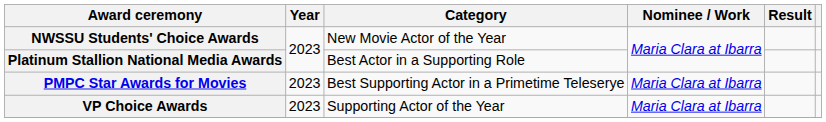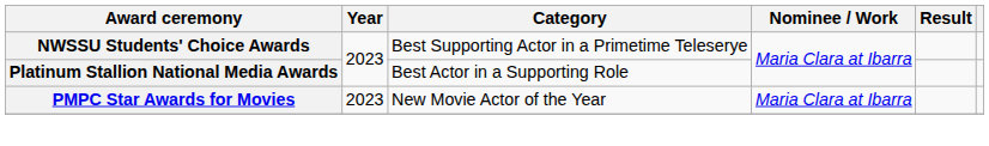NWSSU Students' Choice Awards | Category: New Movie Actor of the Year -> Best Supporting Actor in a Primetime Teleserye
PMPC Star Awards for Movies | Category: Best Supporting Actor in a Primetime Teleserye -> New Movie Actor of the Year
- row: VP Choice Awards | 2023 | Supporting Actor of the Year | Maria Clara at Ibarra
